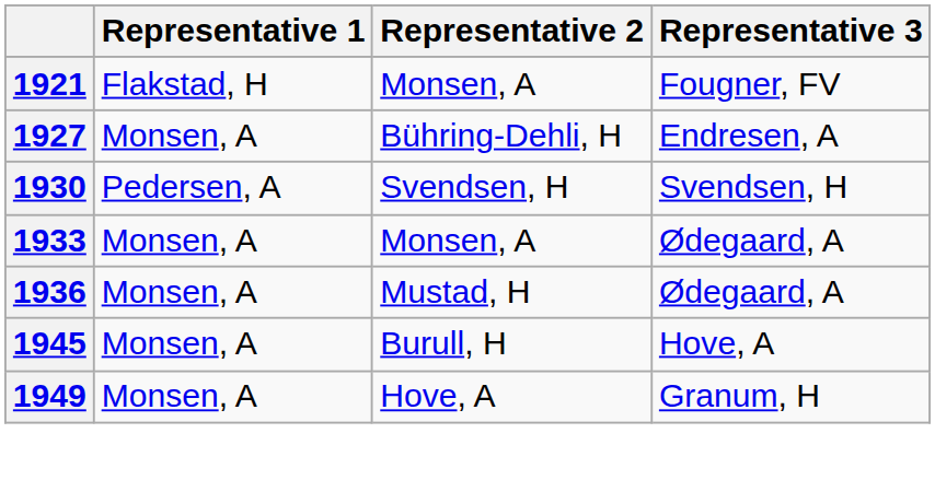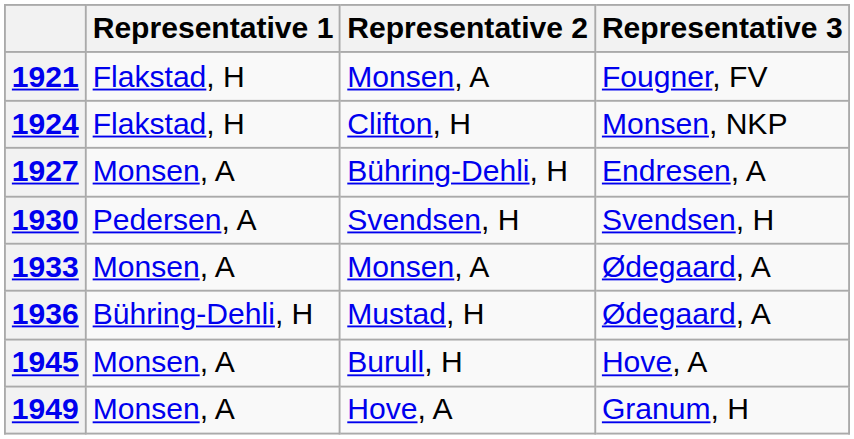+ row: 1924 | Flakstad, H | Clifton, H | Monsen, NKP
1936 | Representative 1: Monsen, A -> Bühring-Dehli, H
